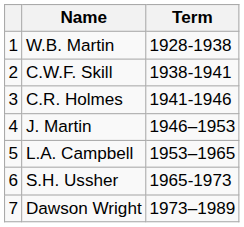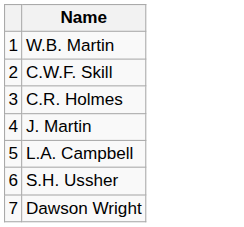- column: Term | 1928-1938 | 1938-1941 | 1941-1946 | 1946–1953 | 1953–1965 | 1965-1973 | 1973–1989
